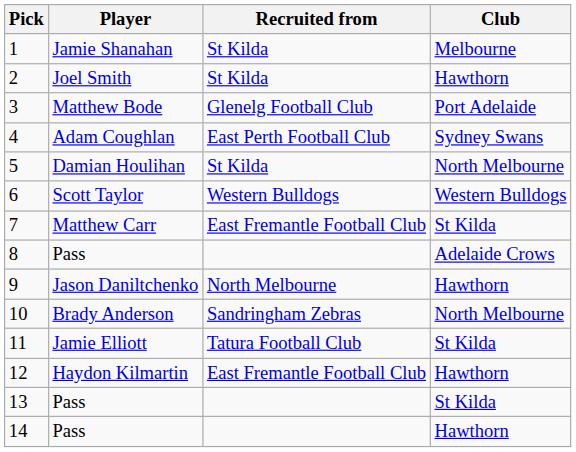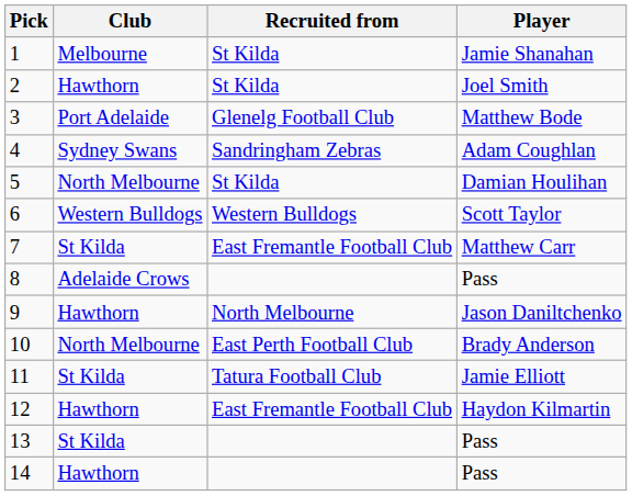columns swapped: Player <-> Club
4 | Recruited from: East Perth Football Club -> Sandringham Zebras
10 | Recruited from: Sandringham Zebras -> East Perth Football Club
